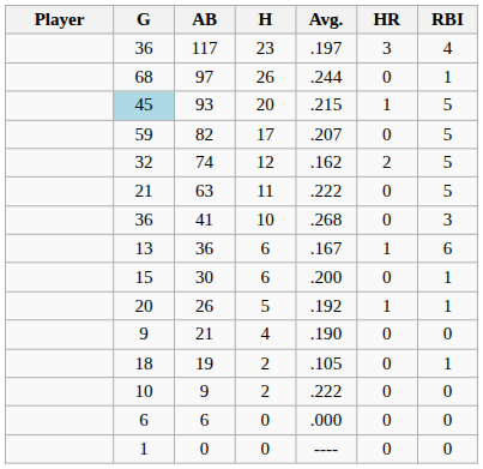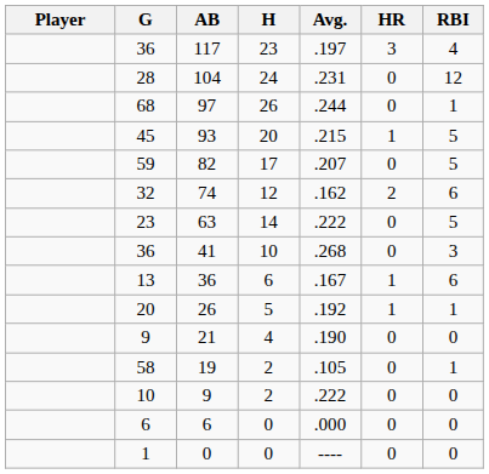+ row: 28 | 104 | 24 | .231 | 0 | 12
93 | G: lightblue background -> no background
74 | RBI: 5 -> 6
63 | G: 21 -> 23
63 | H: 11 -> 14
- row: 15 | 30 | 6 | .200 | 0 | 1
19 | G: 18 -> 58
